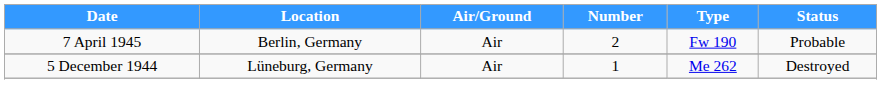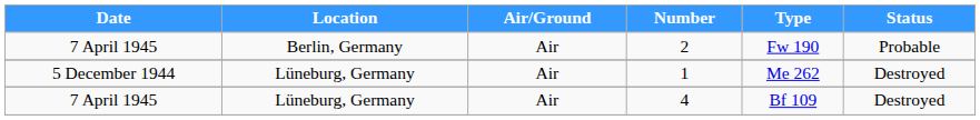+ row: 7 April 1945 | Lüneburg, Germany | Air | 4 | Bf 109 | Destroyed
